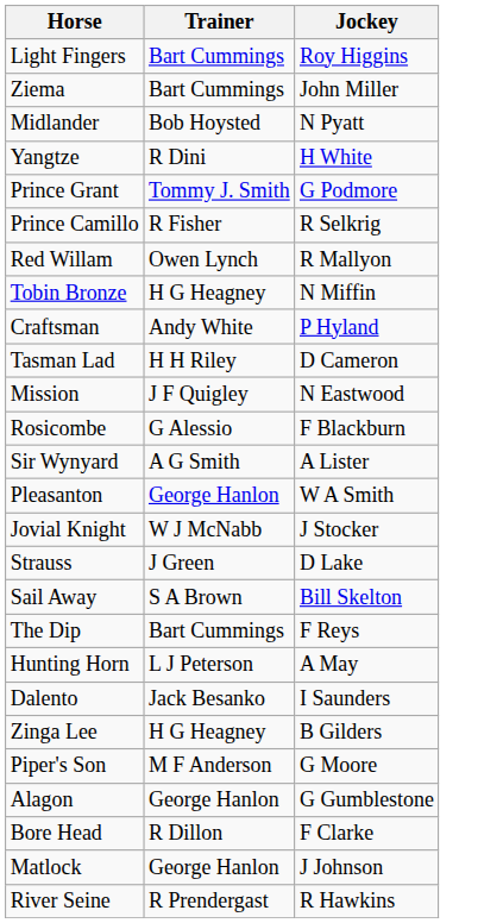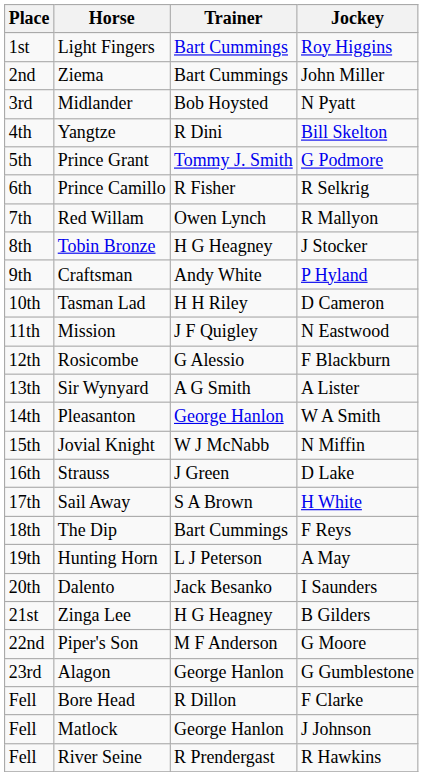+ column: Place | 1st | 2nd | 3rd | 4th | 5th | 6th | 7th | 8th | 9th | 10th | 11th | 12th | 13th | 14th | 15th | 16th | 17th | 18th | 19th | 20th | 21st | 22nd | 23rd | Fell | Fell | Fell
Yangtze | Jockey: H White -> Bill Skelton
Tobin Bronze | Jockey: N Miffin -> J Stocker
Jovial Knight | Jockey: J Stocker -> N Miffin
Sail Away | Jockey: Bill Skelton -> H White
